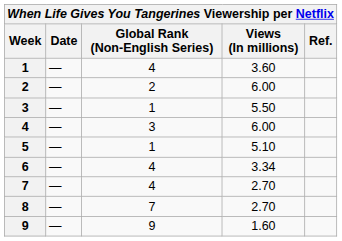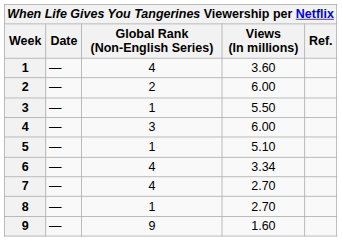8 | Global Rank (Non-English Series): 7 -> 1
